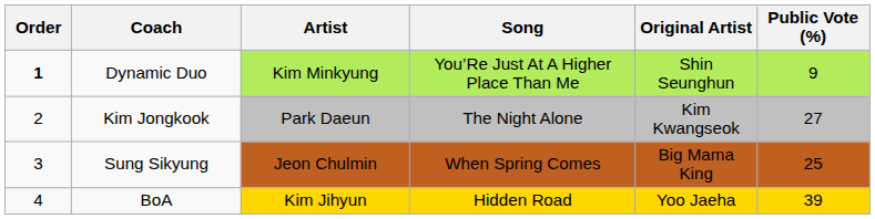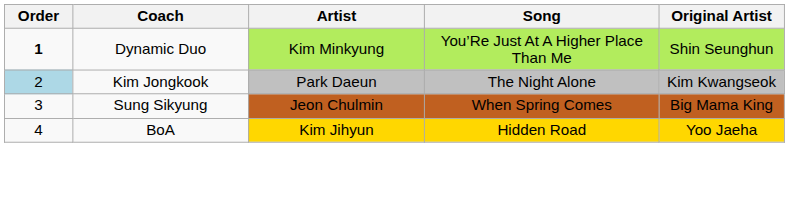- column: Public Vote (%) | 9 | 27 | 25 | 39
Kim Jongkook | Order: no background -> lightblue background
